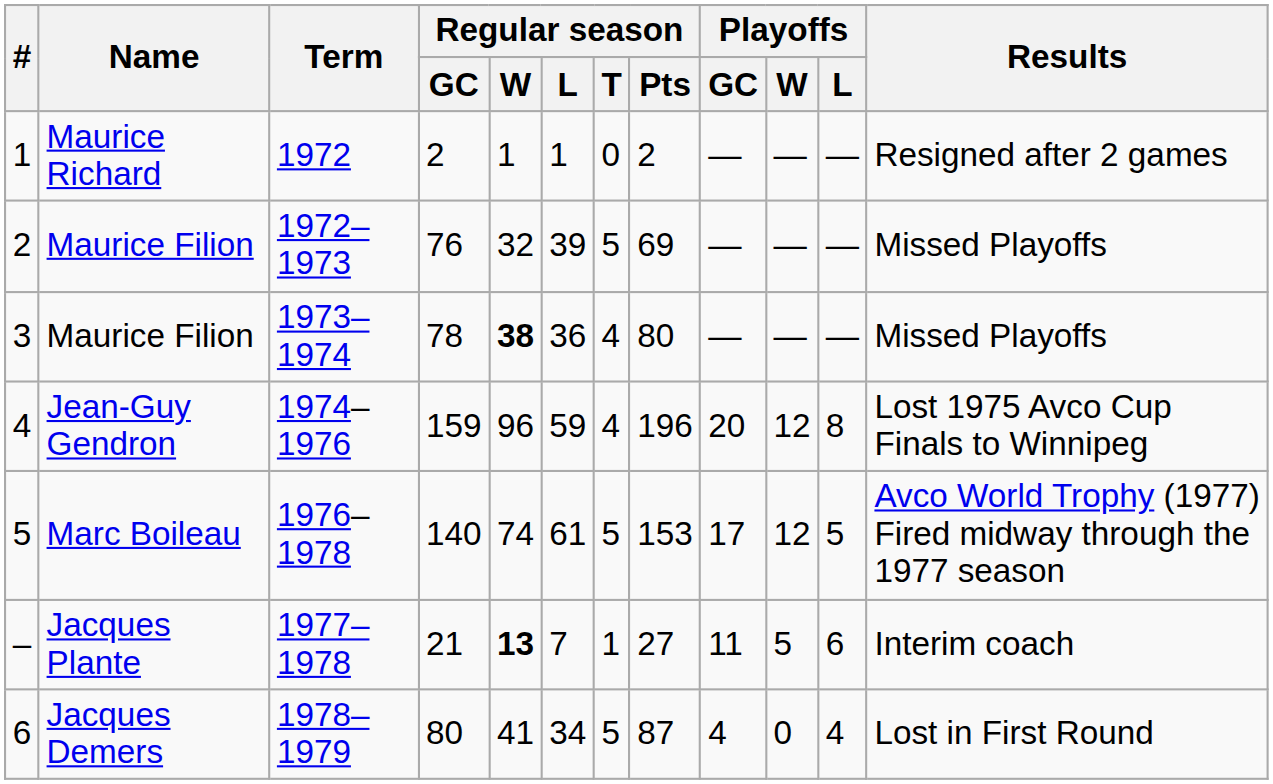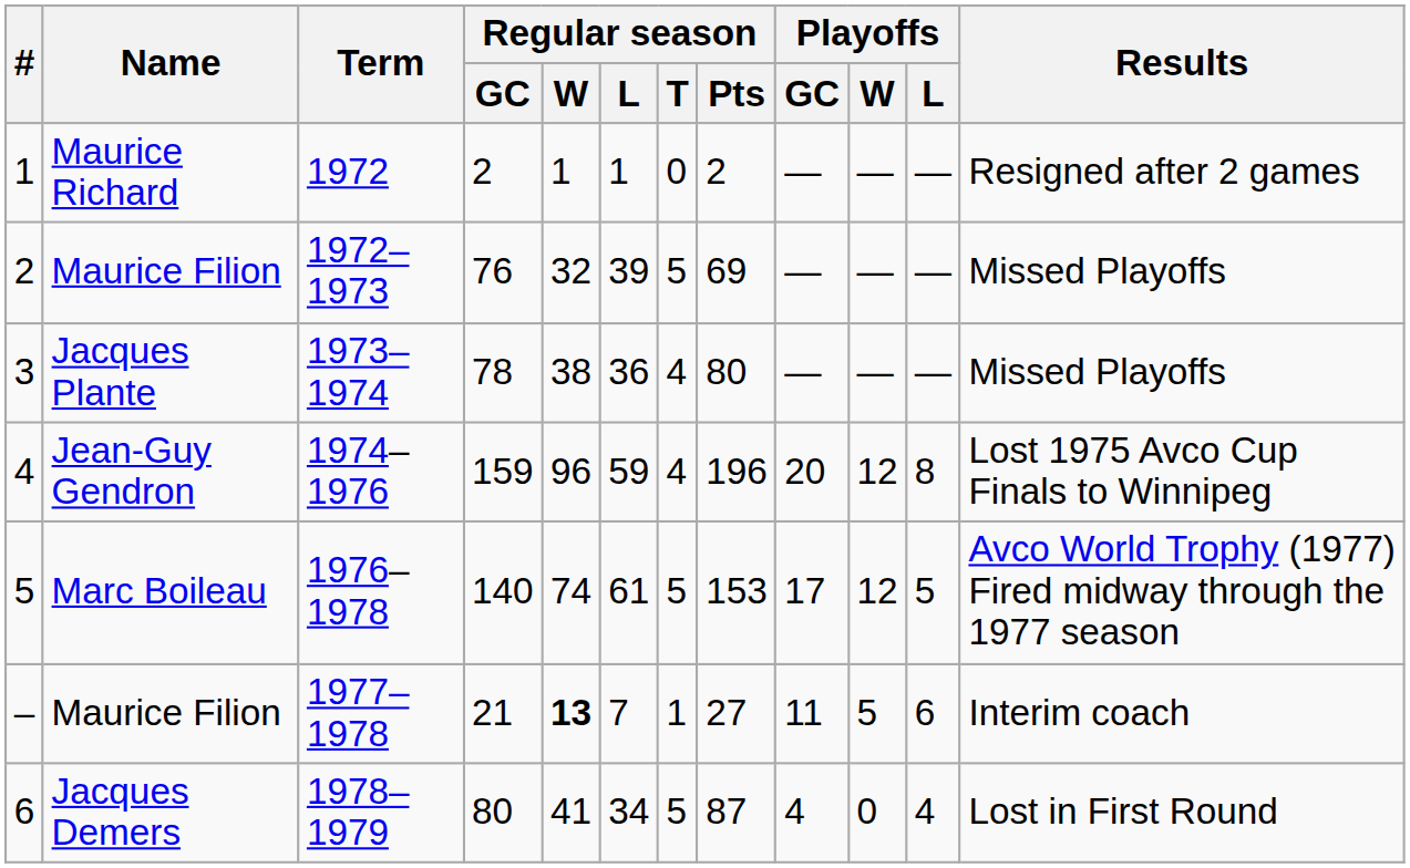3 | Name: Maurice Filion -> Jacques Plante
3 | Regular season / W: bold -> normal
– | Name: Jacques Plante -> Maurice Filion
